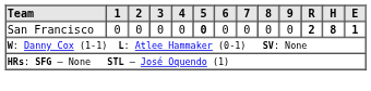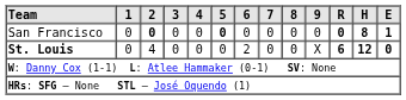San Francisco | 2: normal -> bold
San Francisco | R: 2 -> 0
+ row: St. Louis | 0 | 4 | 0 | 0 | 0 | 2 | 0 | 0 | X | 6 | 12 | 0
